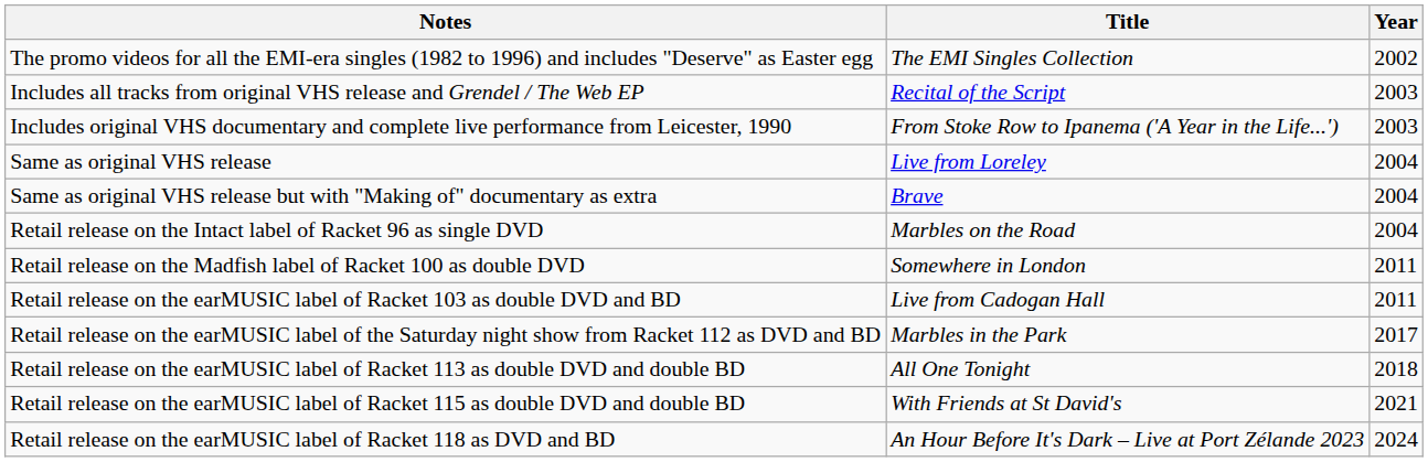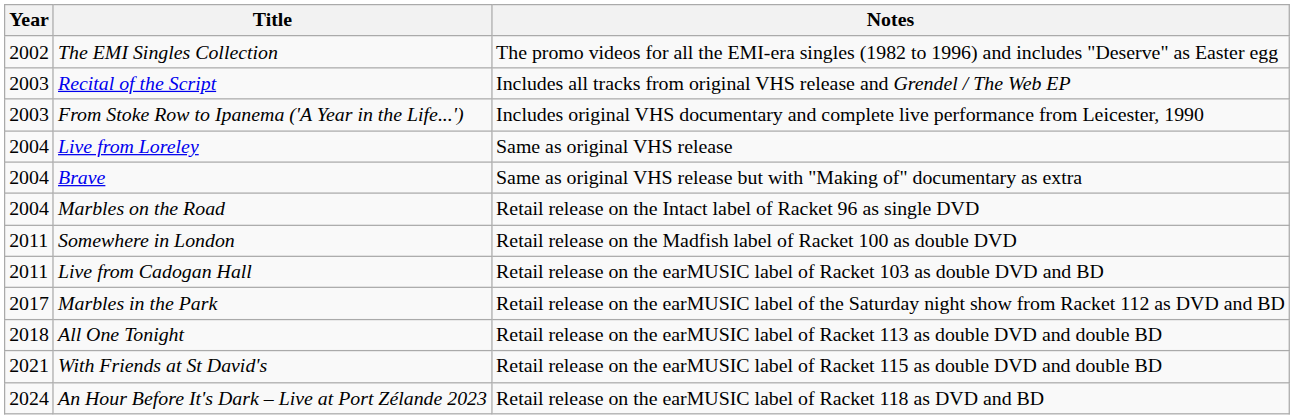columns swapped: Year <-> Notes
